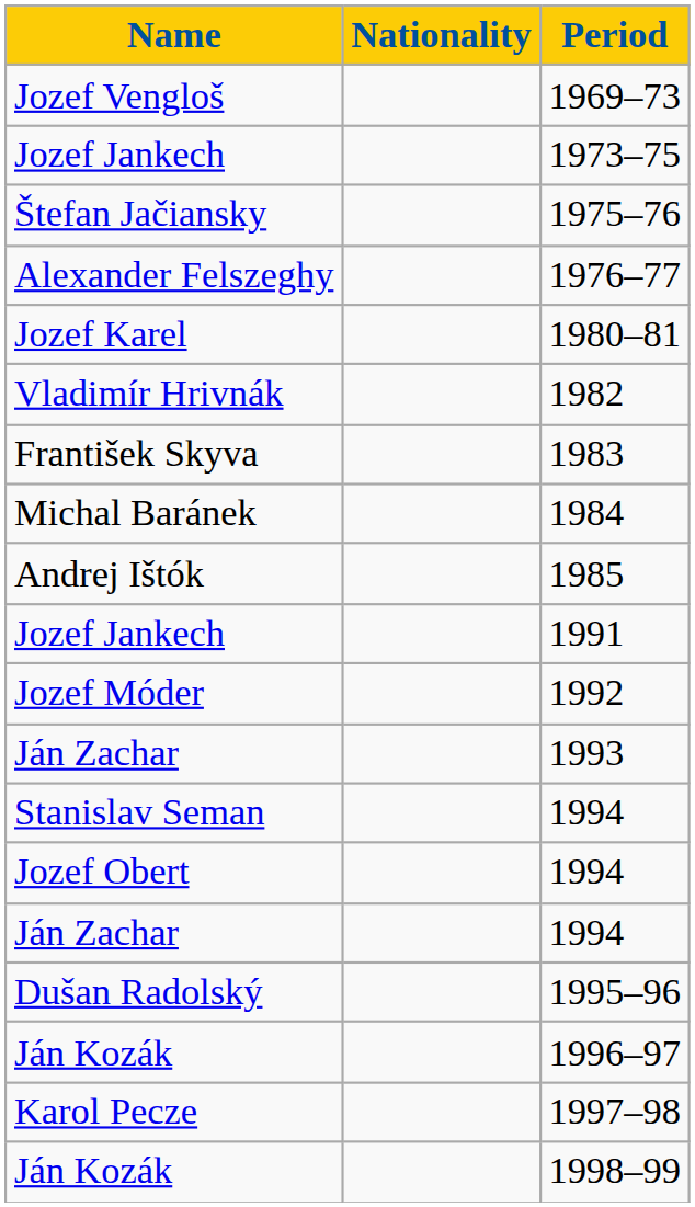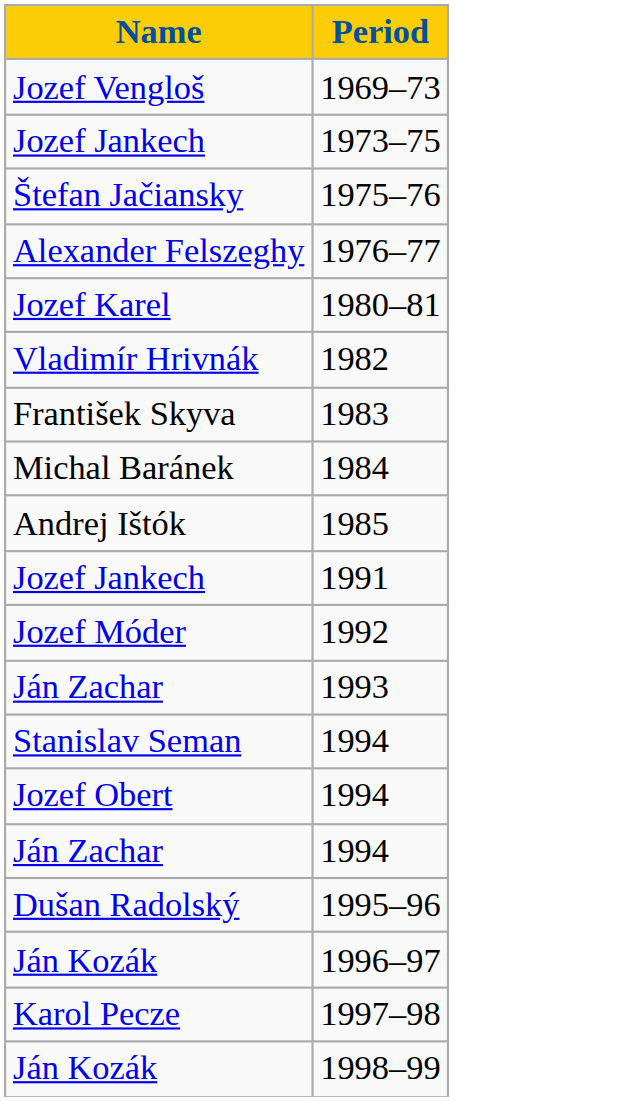- column: Nationality
